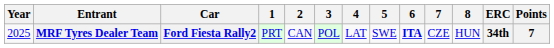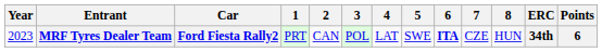MRF Tyres Dealer Team | Year: 2025 -> 2023
MRF Tyres Dealer Team | Points: 7 -> 6
